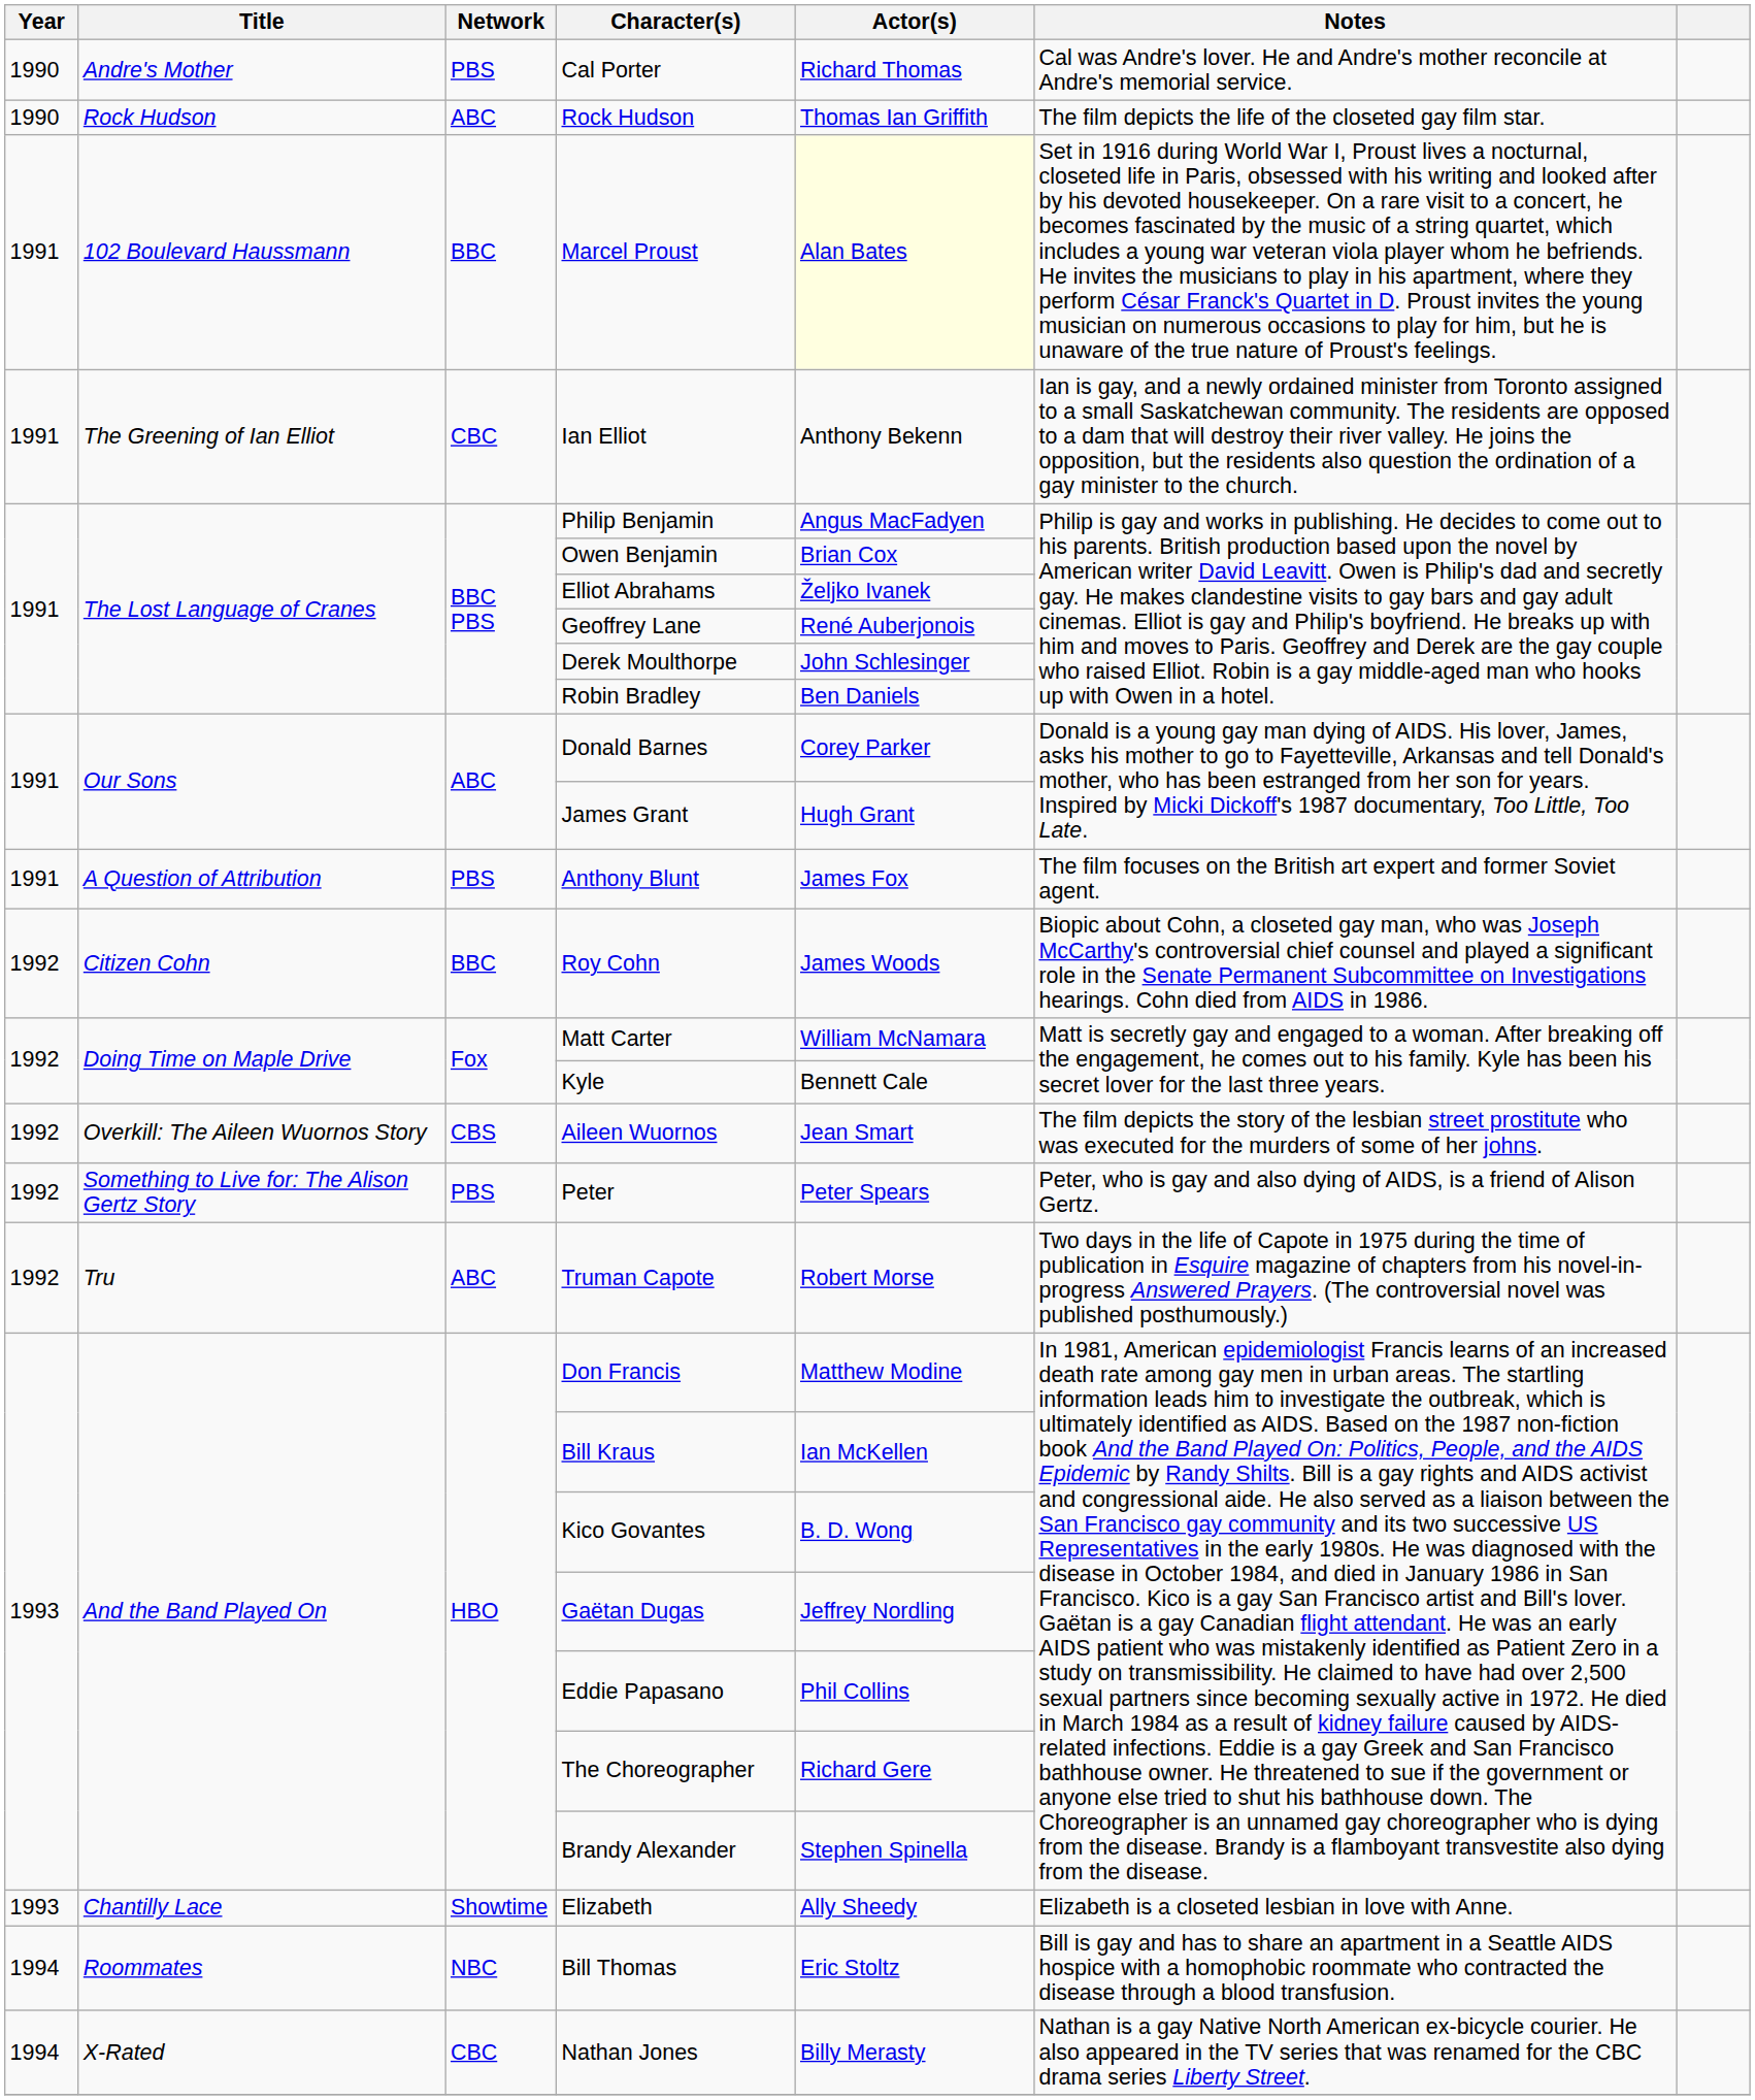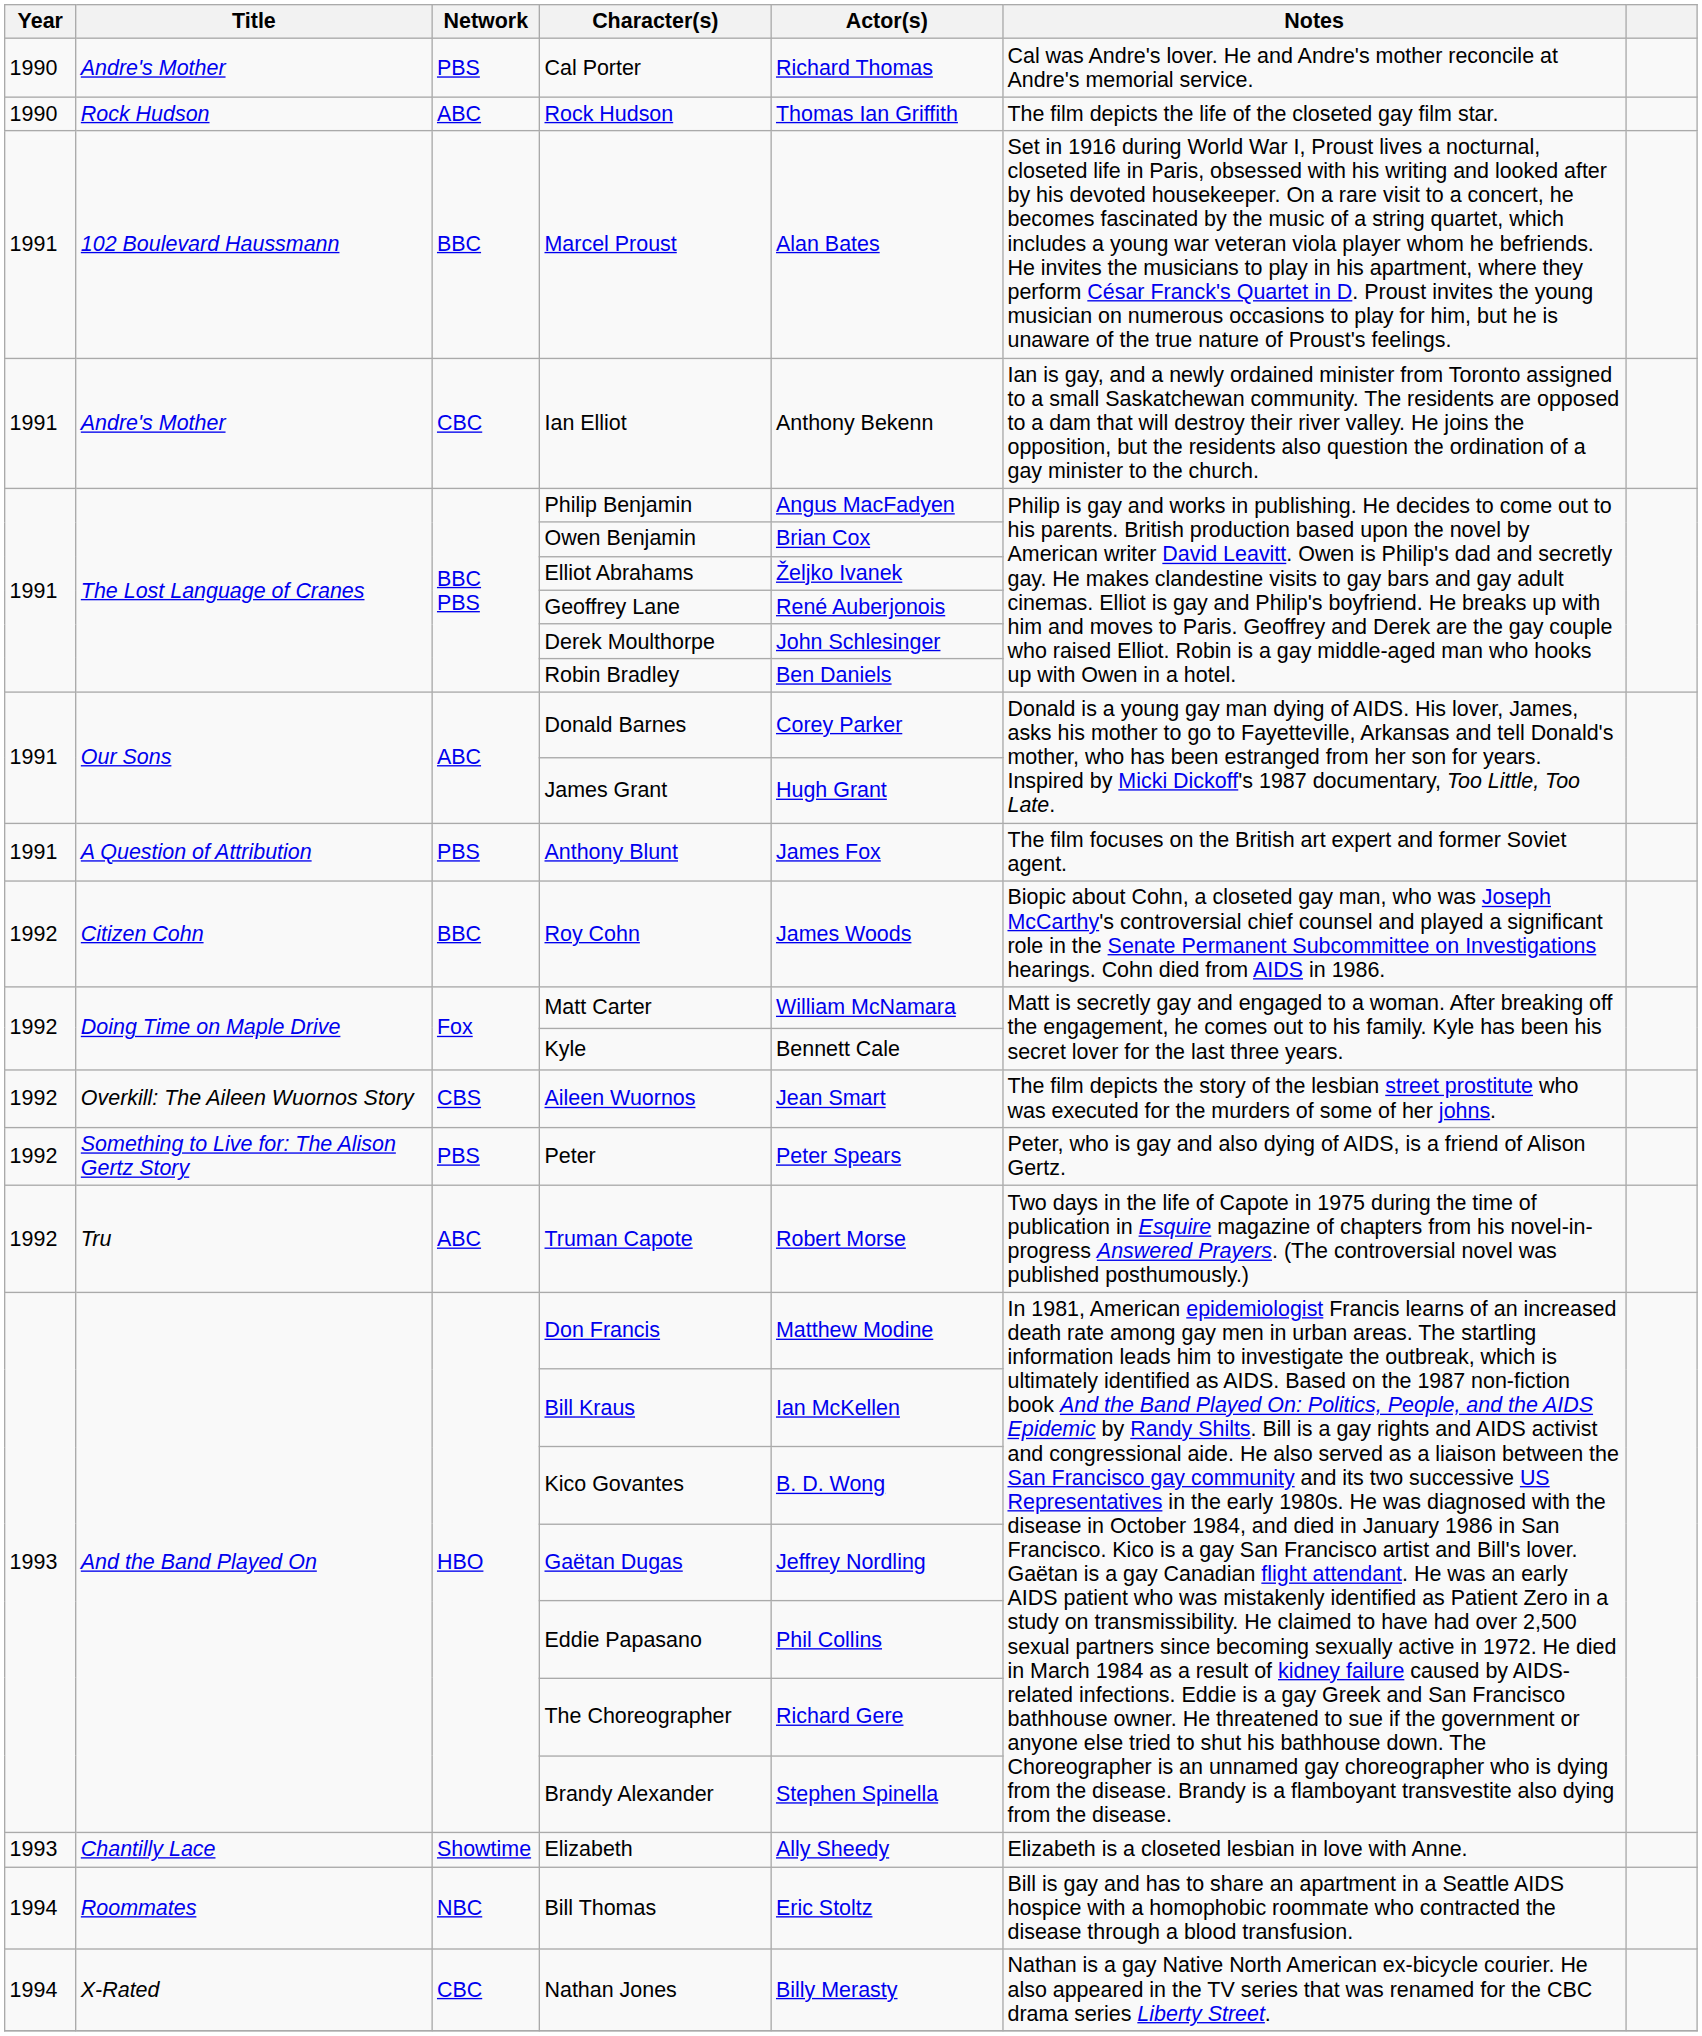Marcel Proust | Actor(s): lightyellow background -> no background
Ian Elliot | Title: The Greening of Ian Elliot -> Andre's Mother
